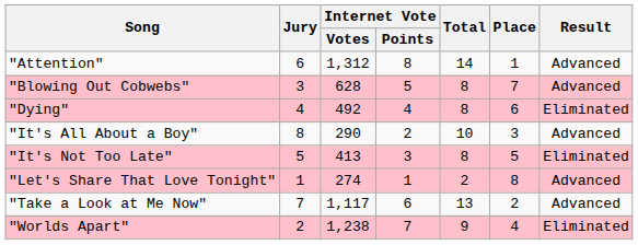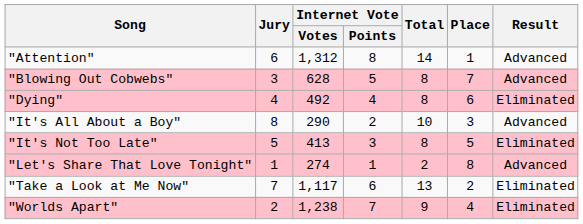"Take a Look at Me Now" | Result: Advanced -> Eliminated
